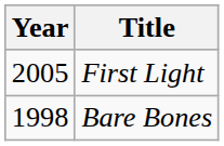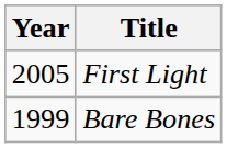Bare Bones | Year: 1998 -> 1999
